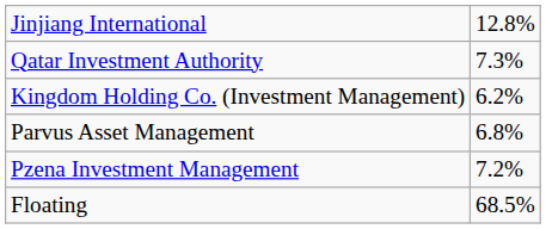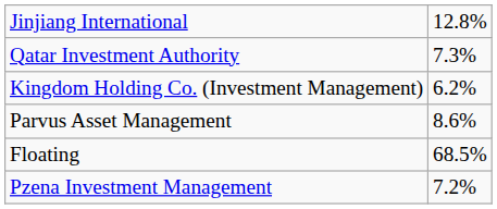Parvus Asset Management | column 2: 6.8% -> 8.6%
rows swapped: Pzena Investment Management <-> Floating
